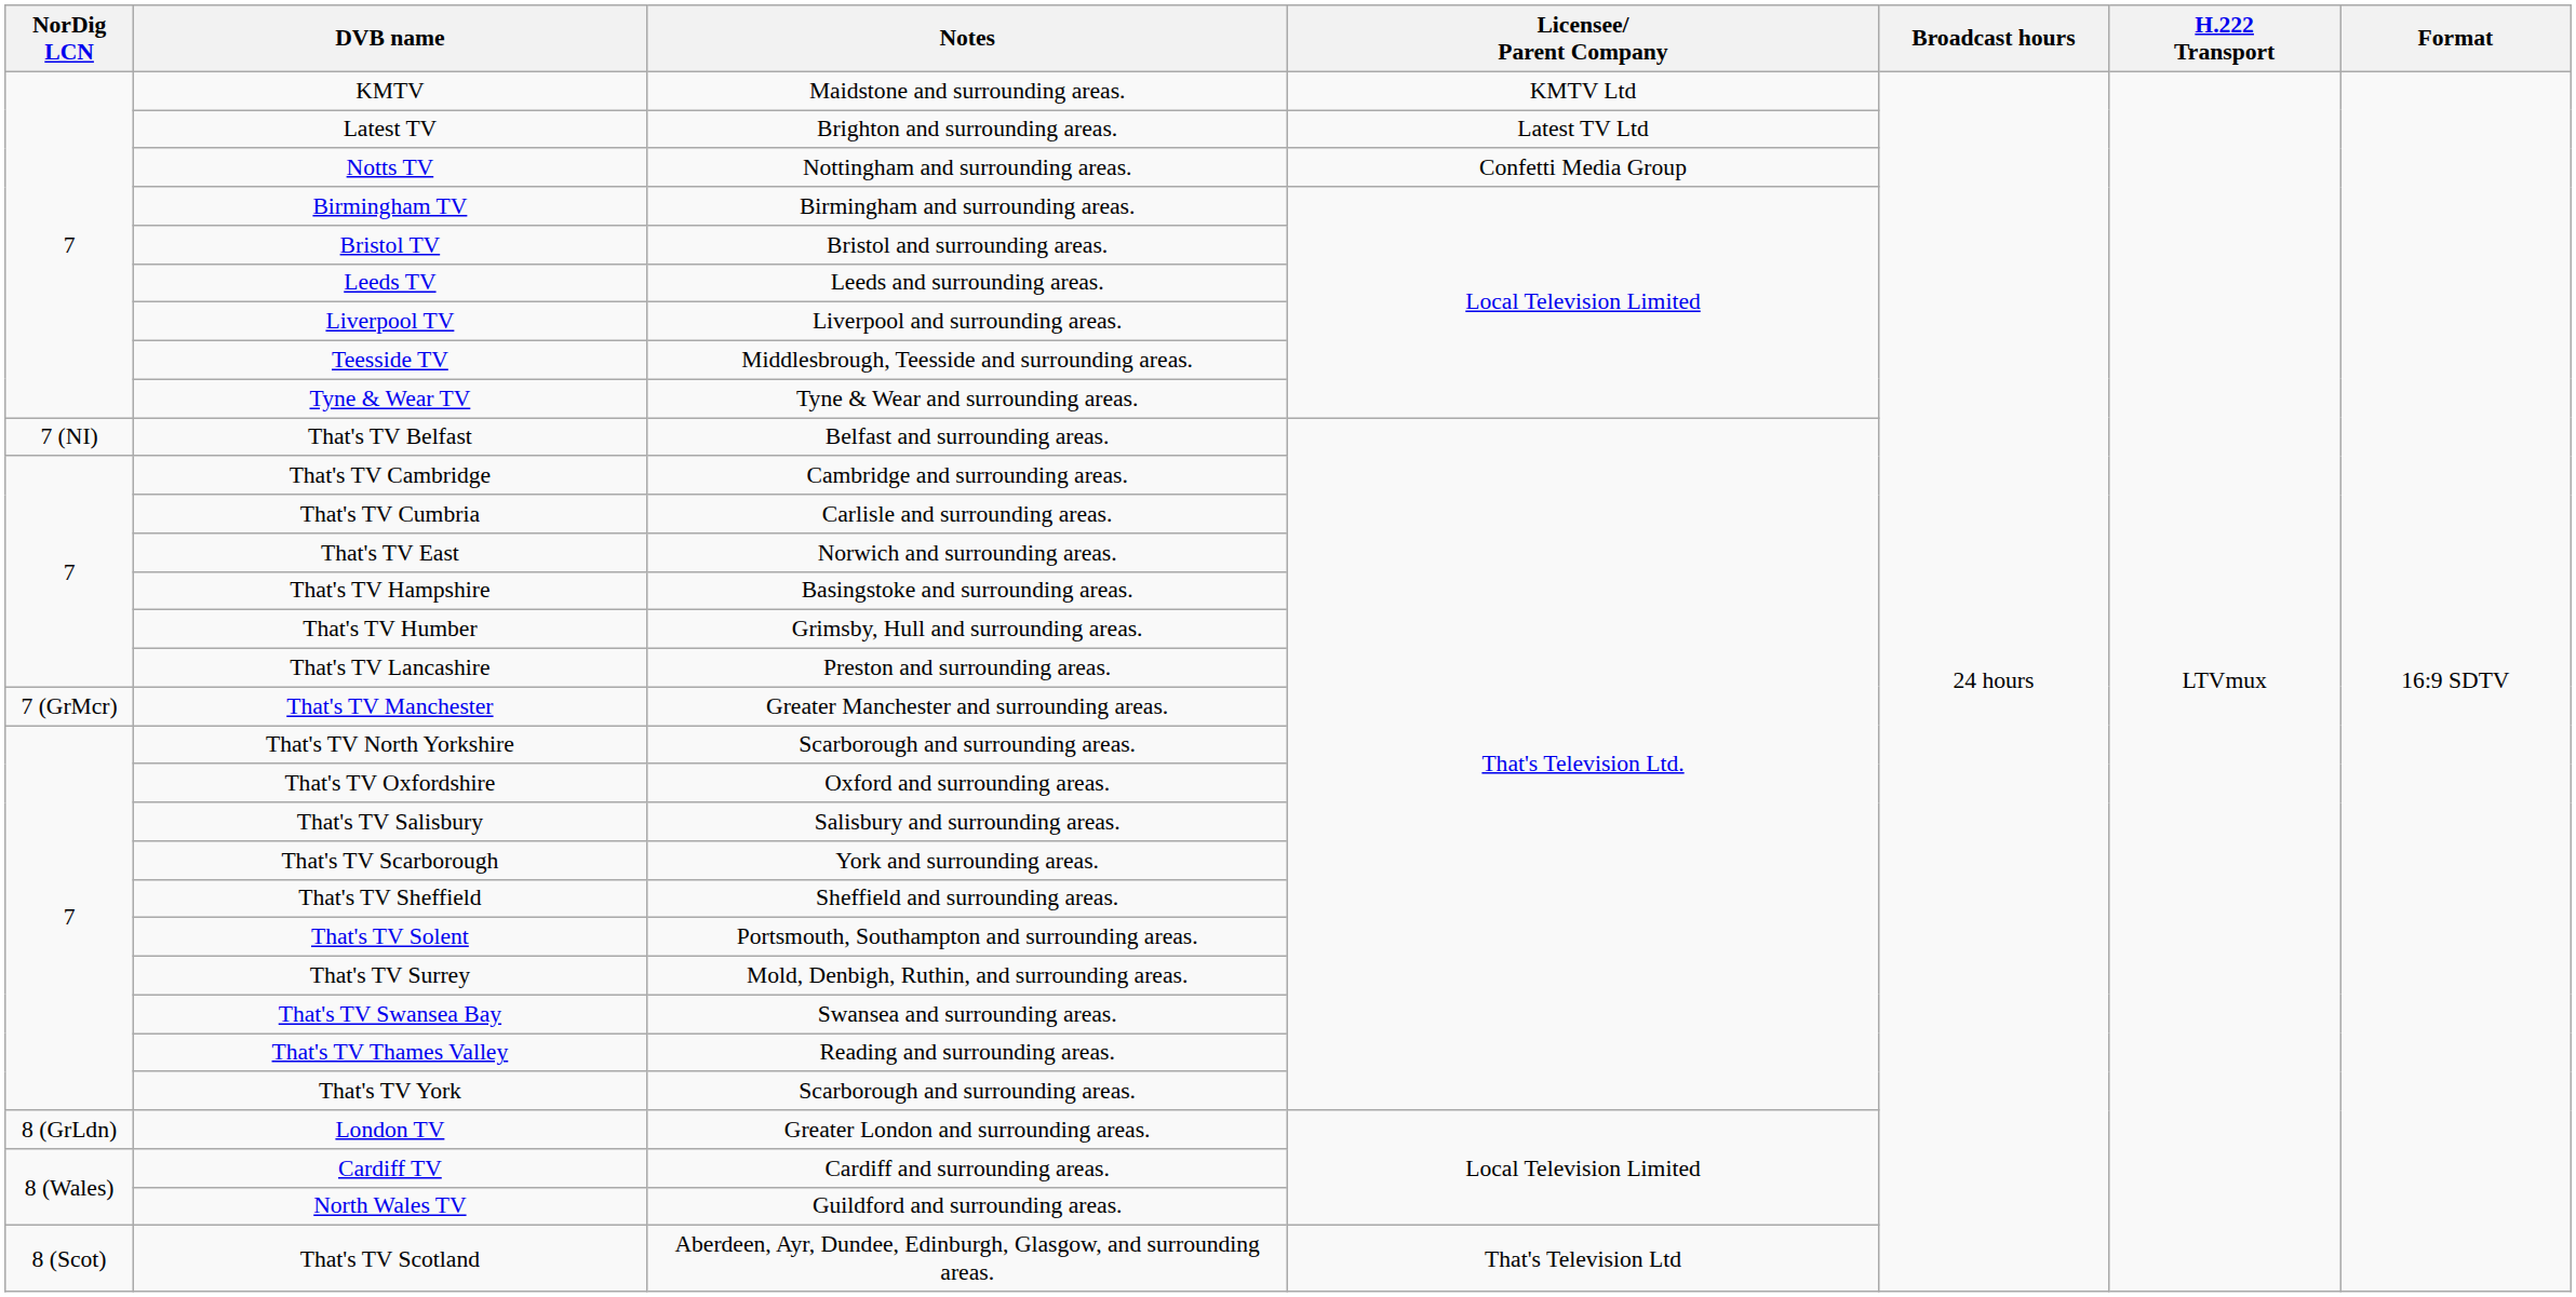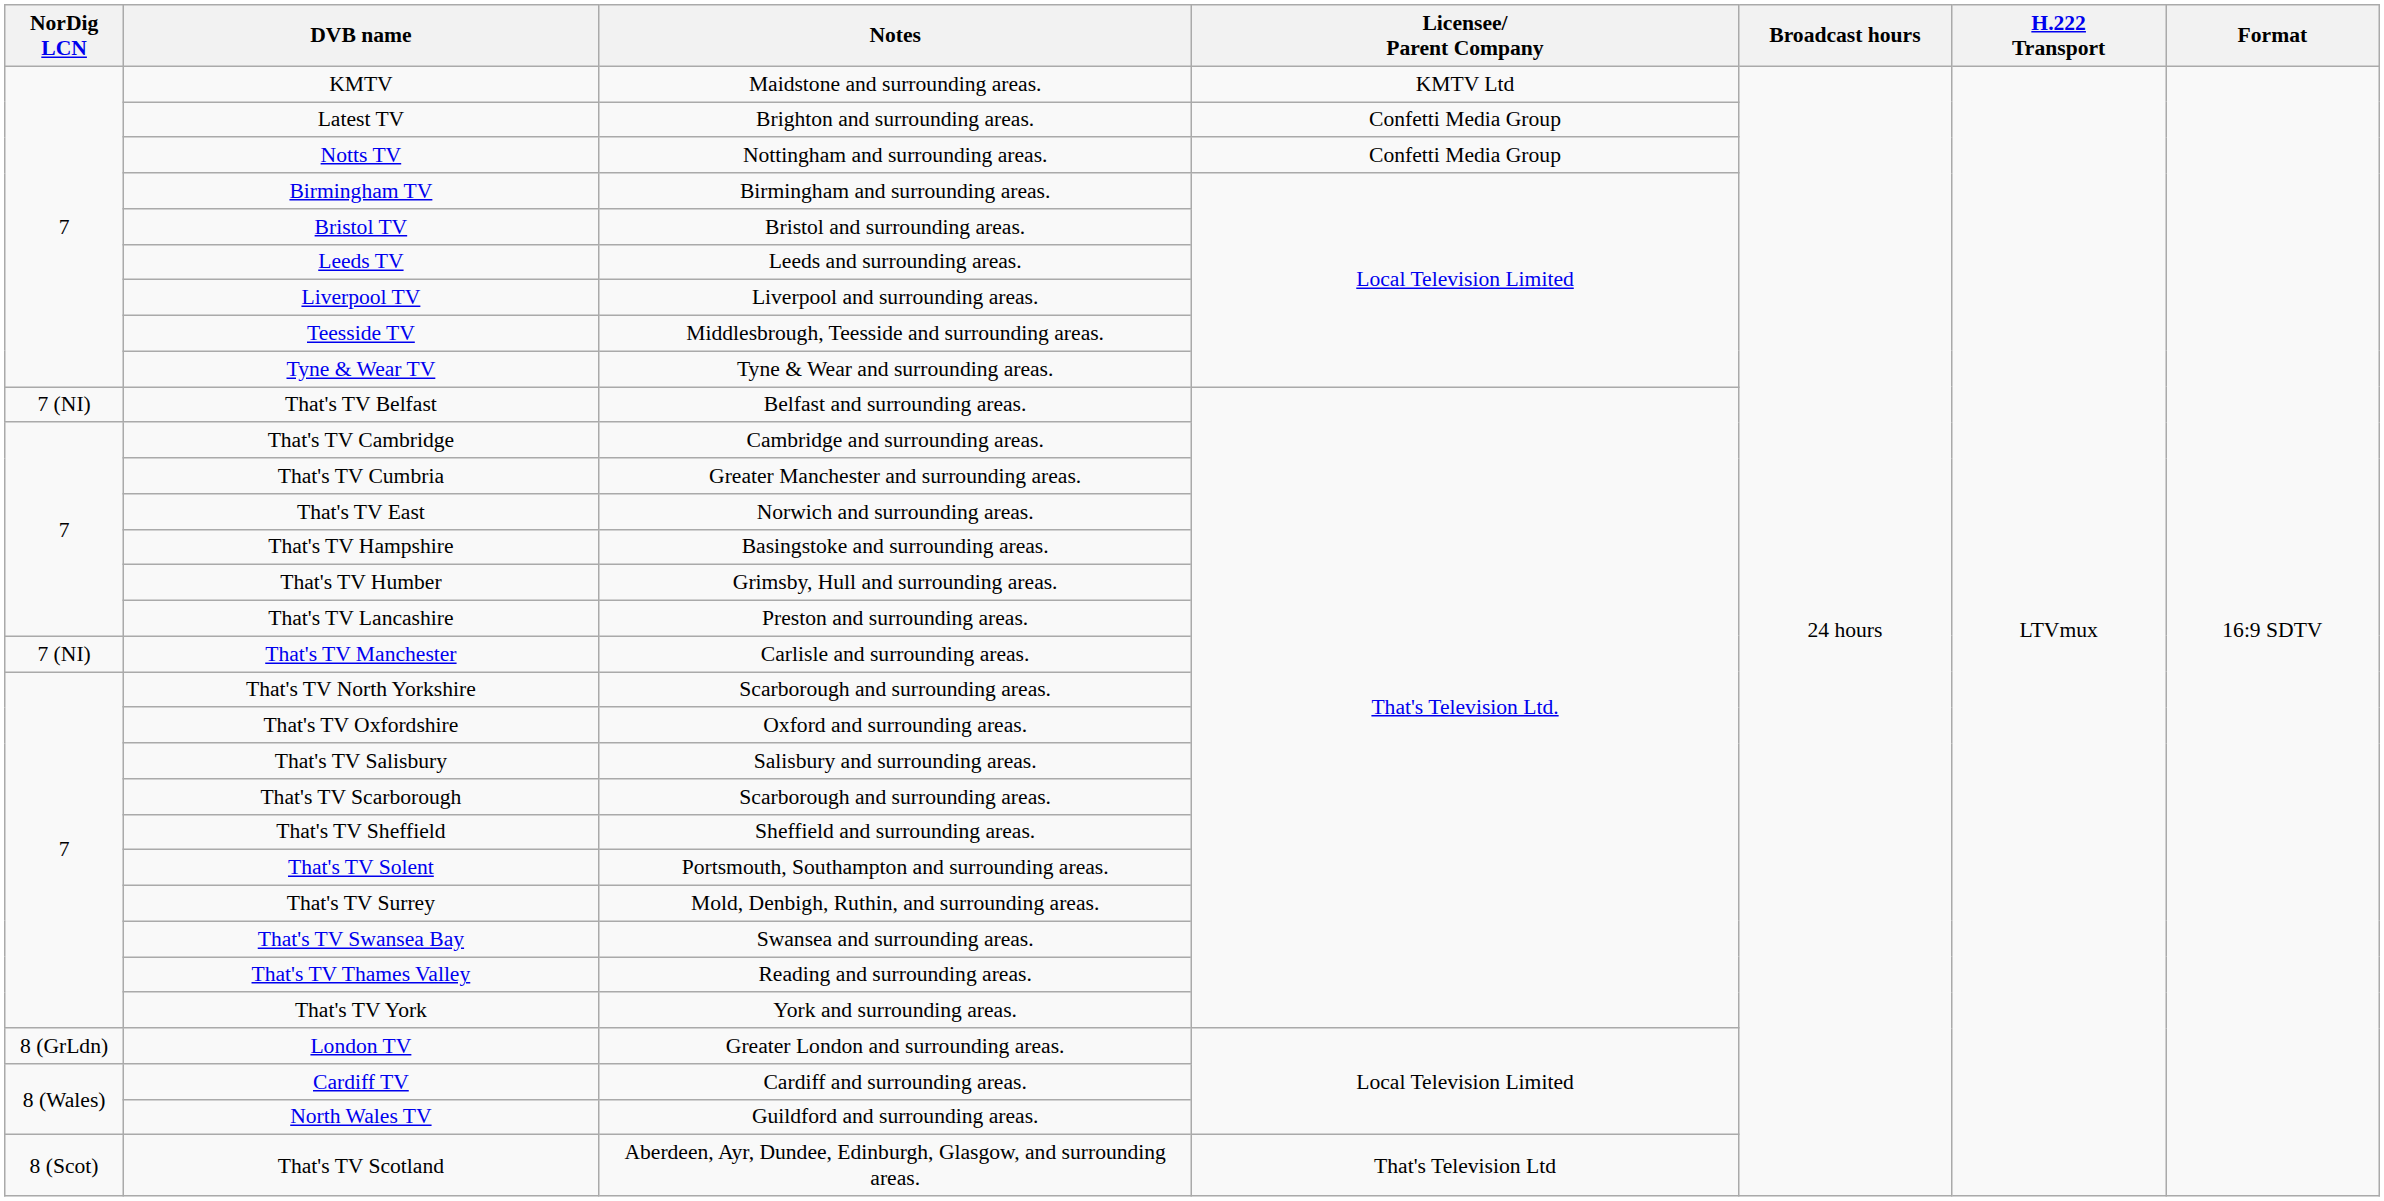Latest TV | Licensee/ Parent Company: Latest TV Ltd -> Confetti Media Group
That's TV Cumbria | Notes: Carlisle and surrounding areas. -> Greater Manchester and surrounding areas.
That's TV Manchester | NorDig LCN: 7 (GrMcr) -> 7 (NI)
That's TV Manchester | Notes: Greater Manchester and surrounding areas. -> Carlisle and surrounding areas.
That's TV Scarborough | Notes: York and surrounding areas. -> Scarborough and surrounding areas.
That's TV York | Notes: Scarborough and surrounding areas. -> York and surrounding areas.
